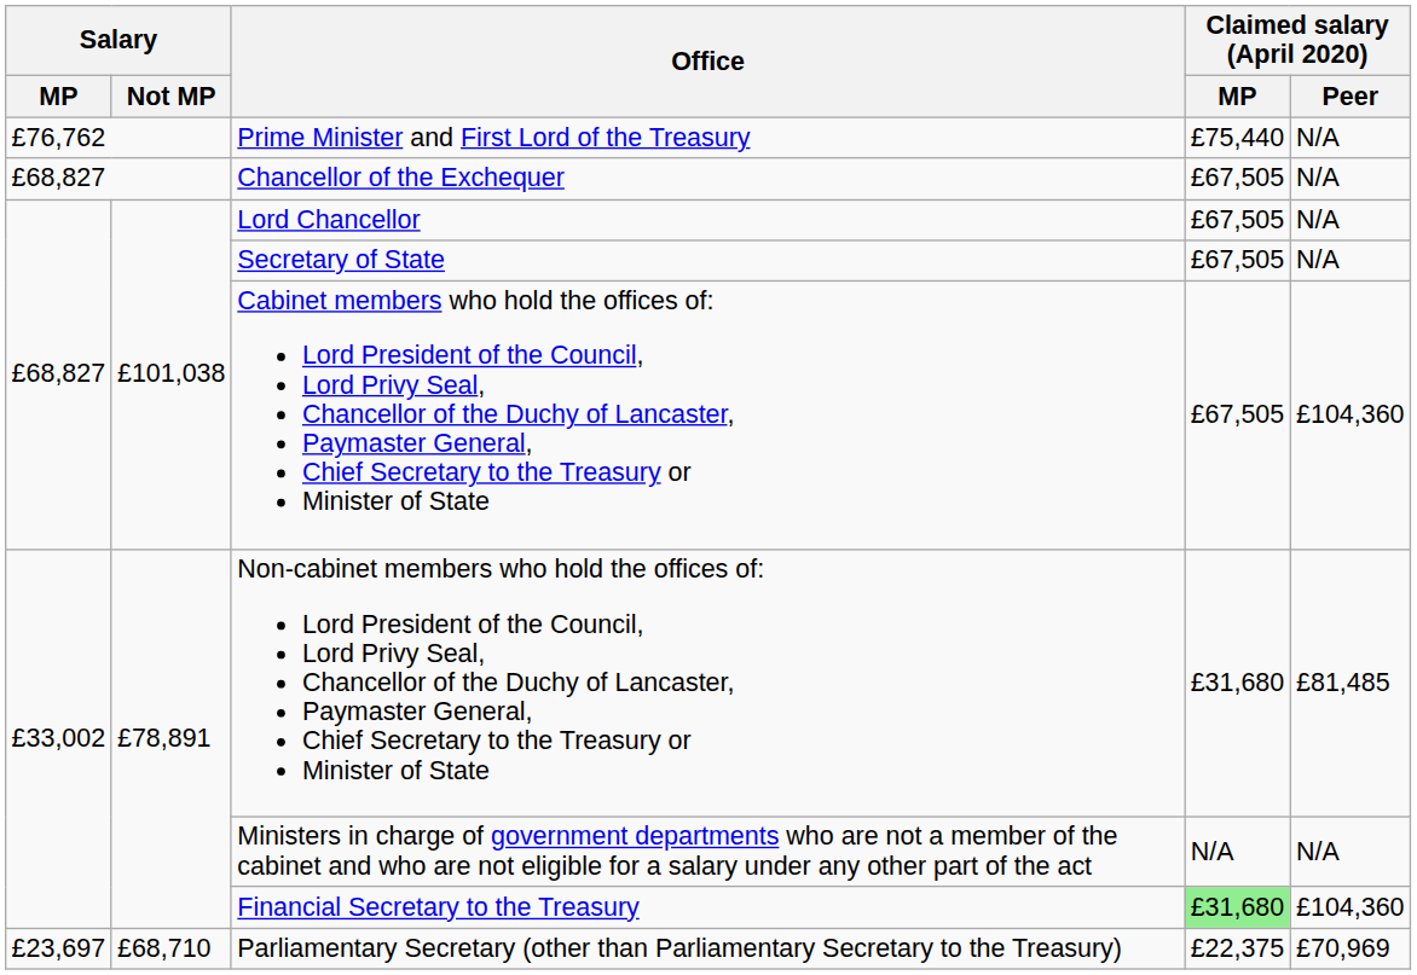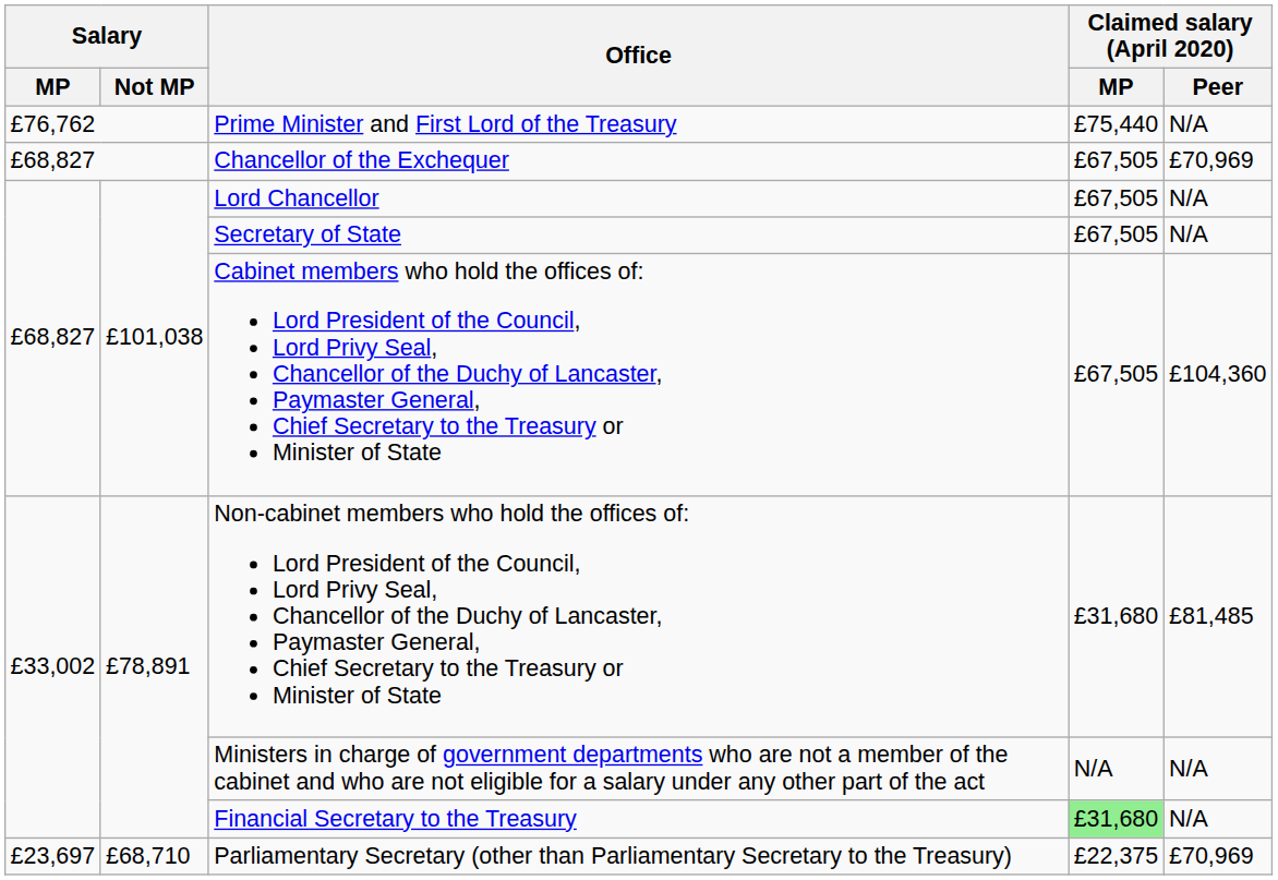Chancellor of the Exchequer | Claimed salary (April 2020) / Peer: N/A -> £70,969
Financial Secretary to the Treasury | Claimed salary (April 2020) / Peer: £104,360 -> N/A
